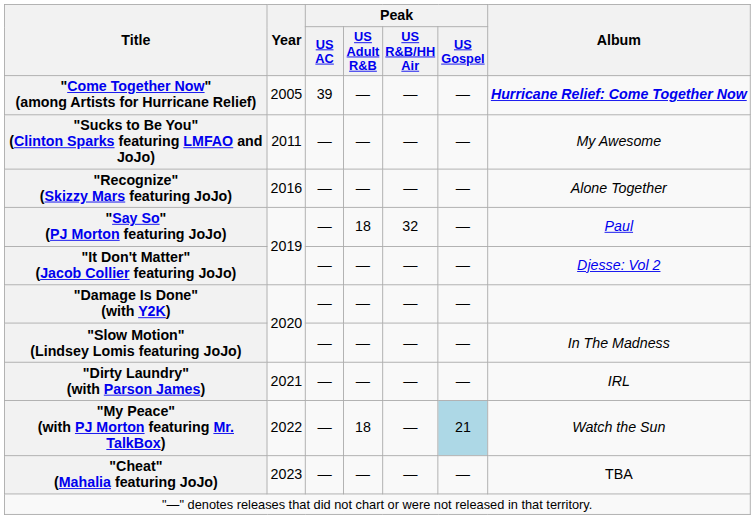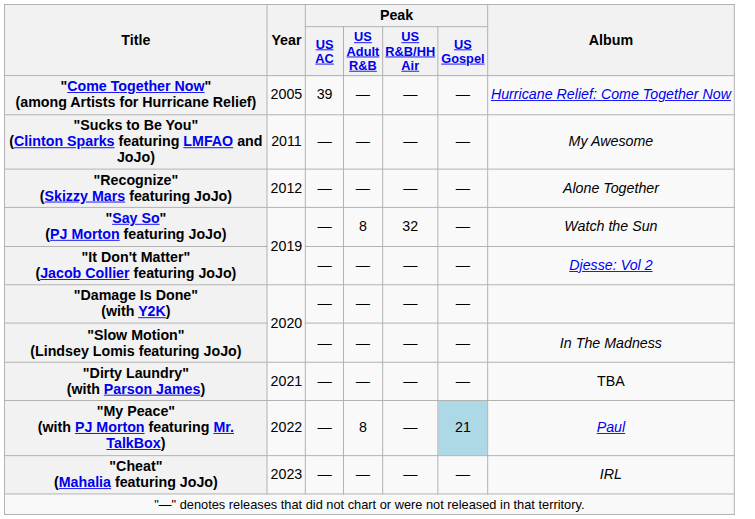"Come Together Now" (among Artists for Hurricane Relief) | Album: bold -> normal
"Recognize" (Skizzy Mars featuring JoJo) | Year: 2016 -> 2012
"Say So" (PJ Morton featuring JoJo) | Peak / US Adult R&B: 18 -> 8
"Say So" (PJ Morton featuring JoJo) | Album: Paul -> Watch the Sun
"Dirty Laundry" (with Parson James) | Album: IRL -> TBA
"My Peace" (with PJ Morton featuring Mr. TalkBox) | Peak / US Adult R&B: 18 -> 8
"My Peace" (with PJ Morton featuring Mr. TalkBox) | Album: Watch the Sun -> Paul
"Cheat" (Mahalia featuring JoJo) | Album: TBA -> IRL
